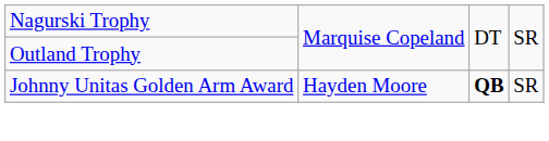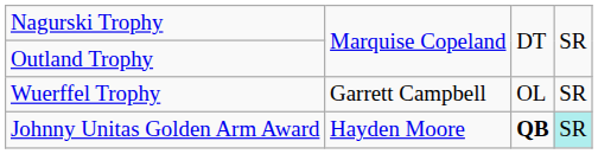+ row: Wuerffel Trophy | Garrett Campbell | OL | SR
Johnny Unitas Golden Arm Award | column 4: no background -> paleturquoise background
